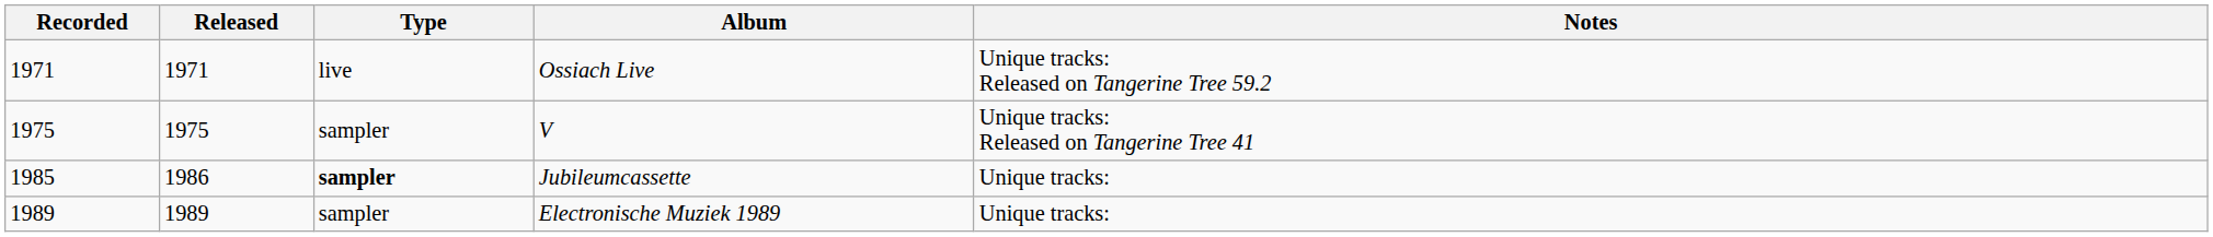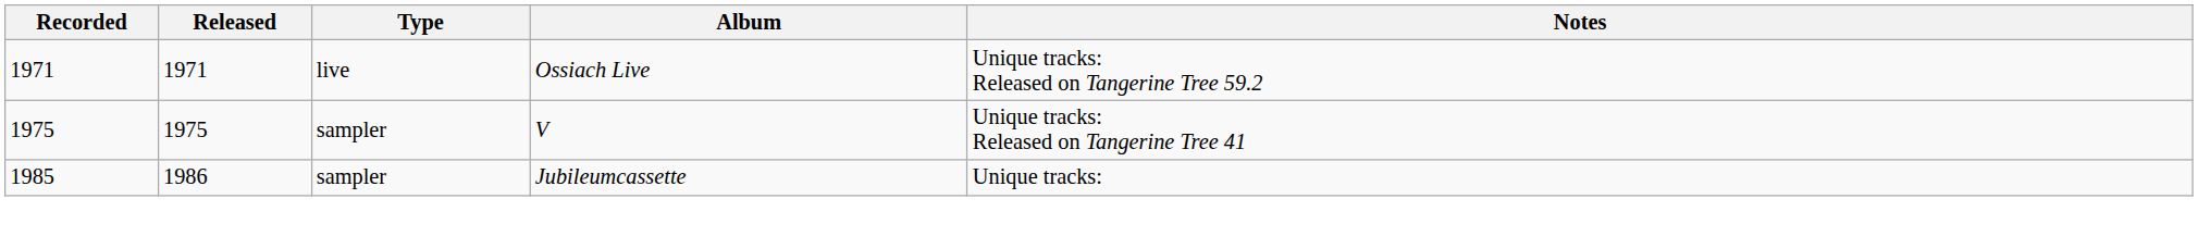Jubileumcassette | Type: bold -> normal
- row: 1989 | 1989 | sampler | Electronische Muziek 1989 | Unique tracks:
